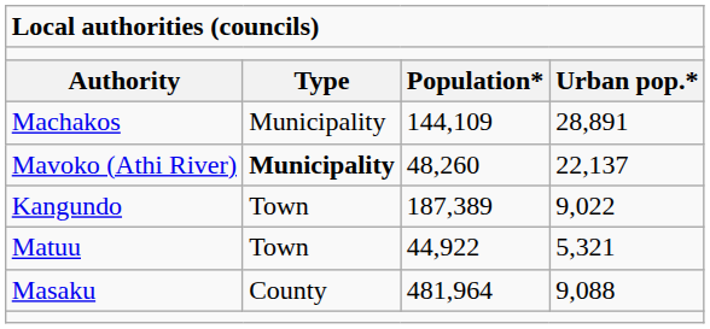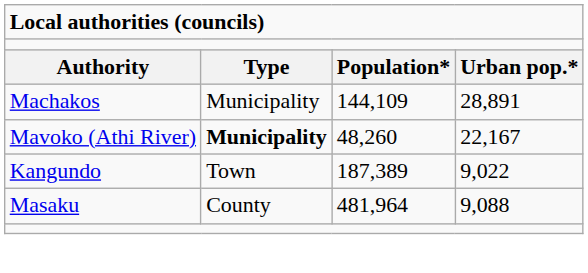Mavoko (Athi River) | column 4: 22,137 -> 22,167
- row: Matuu | Town | 44,922 | 5,321
